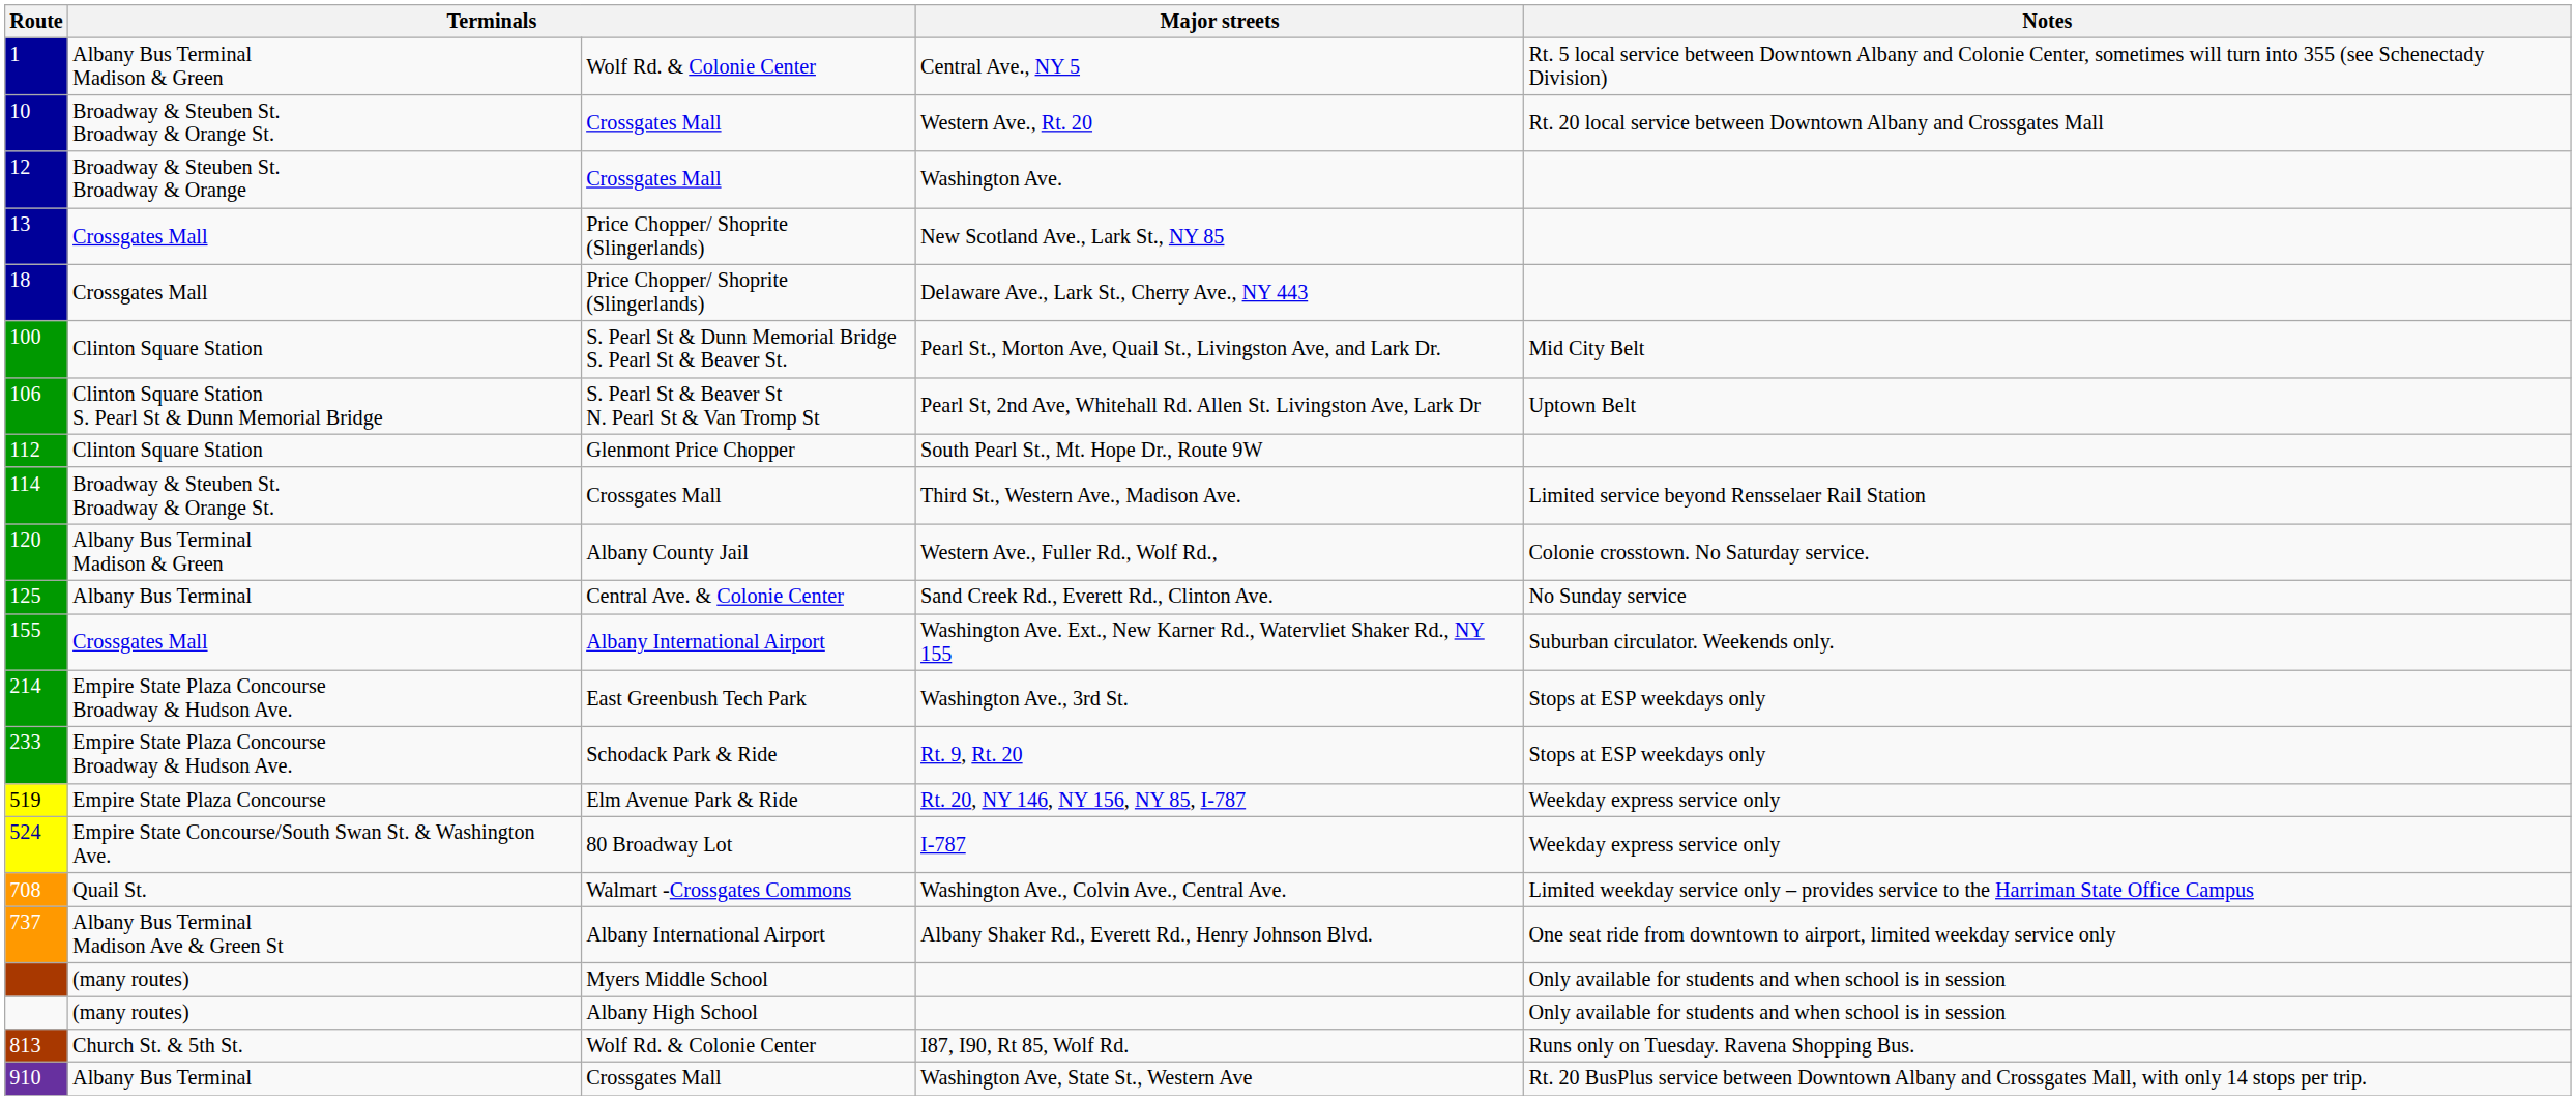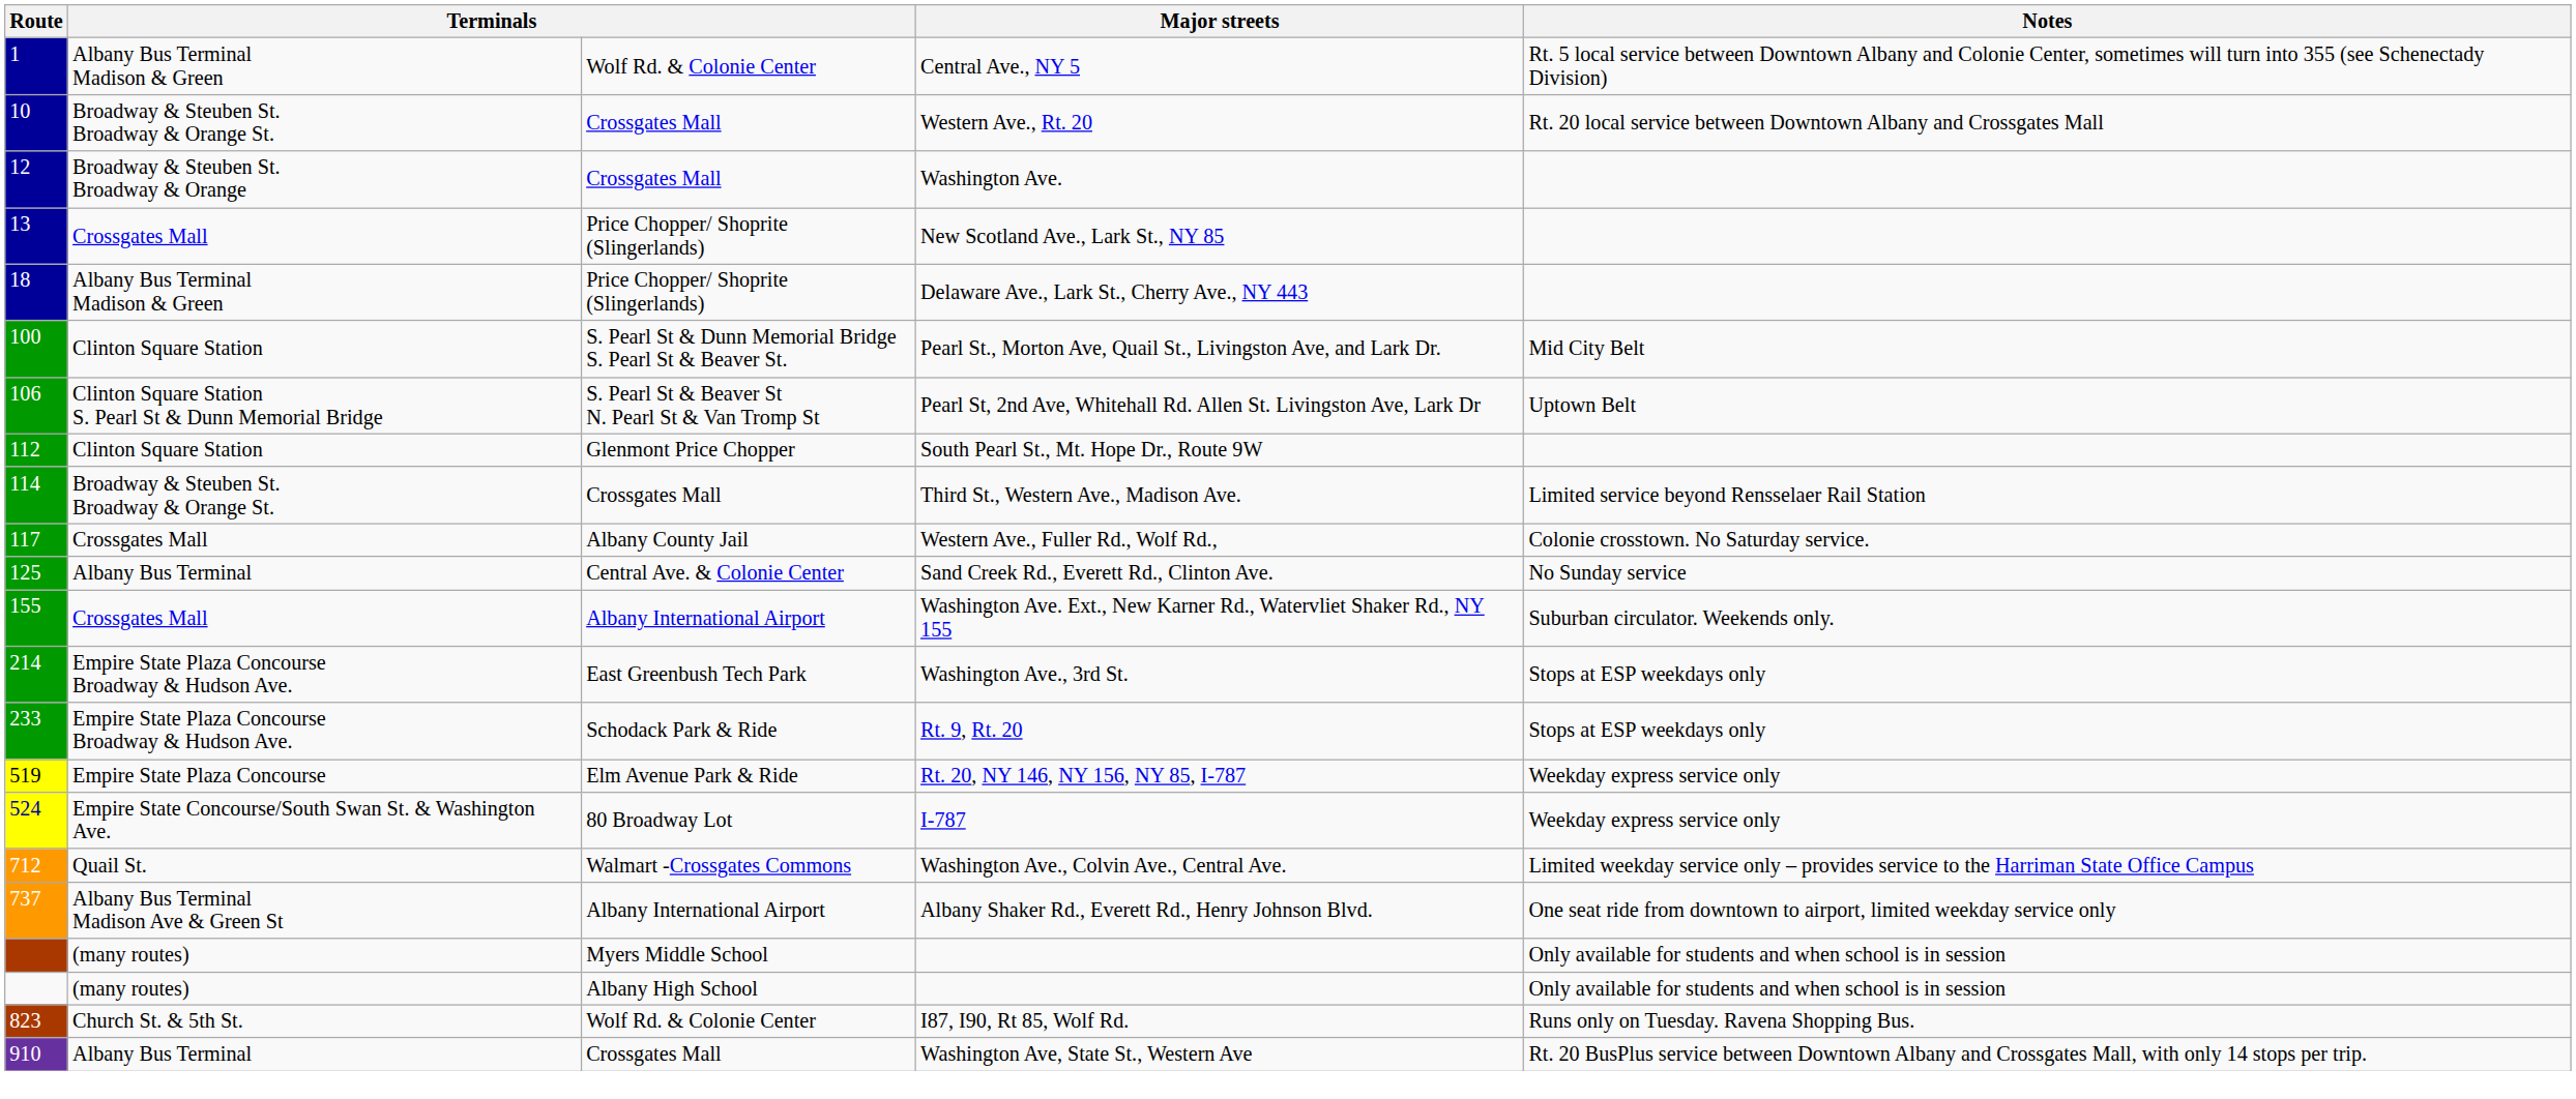Delaware Ave., Lark St., Cherry Ave., NY 443 | column 2: Crossgates Mall -> Albany Bus Terminal Madison & Green
Western Ave., Fuller Rd., Wolf Rd., | Route: 120 -> 117
Western Ave., Fuller Rd., Wolf Rd., | column 2: Albany Bus Terminal Madison & Green -> Crossgates Mall
Washington Ave., Colvin Ave., Central Ave. | Route: 708 -> 712
I87, I90, Rt 85, Wolf Rd. | Route: 813 -> 823
